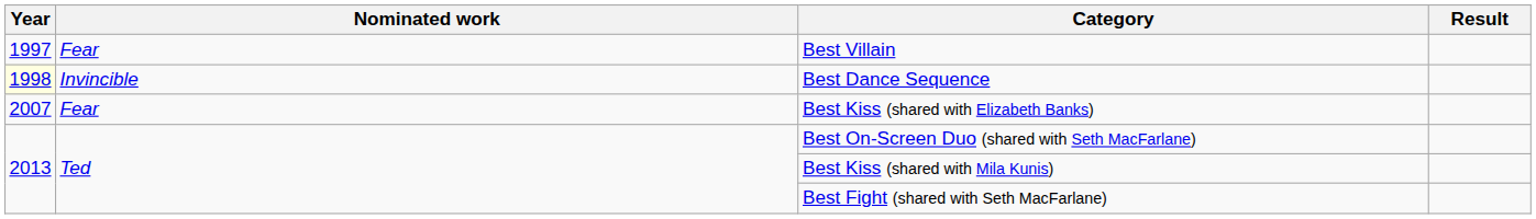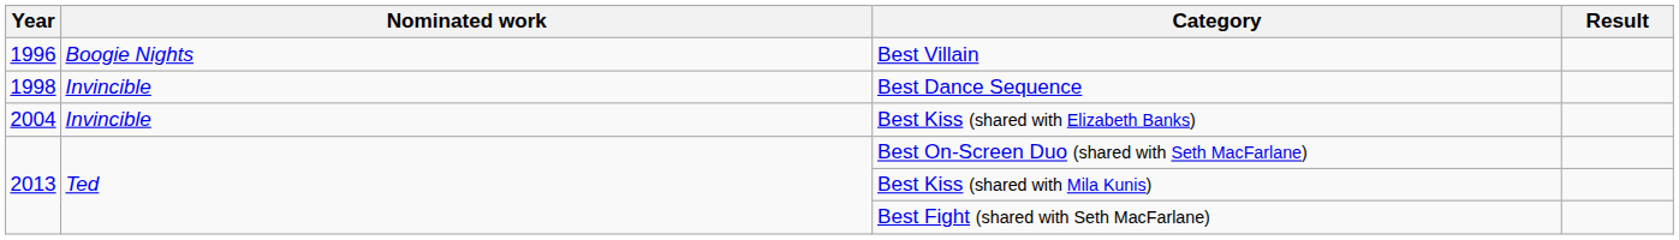Best Villain | Year: 1997 -> 1996
Best Villain | Nominated work: Fear -> Boogie Nights
Best Dance Sequence | Year: lightyellow background -> no background
Best Kiss (shared with Elizabeth Banks) | Year: 2007 -> 2004
Best Kiss (shared with Elizabeth Banks) | Nominated work: Fear -> Invincible
